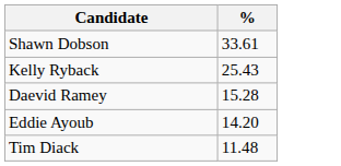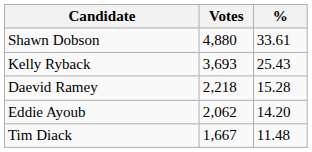+ column: Votes | 4,880 | 3,693 | 2,218 | 2,062 | 1,667
